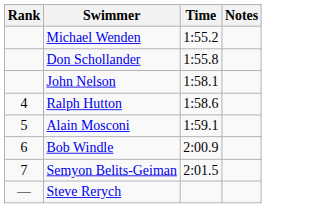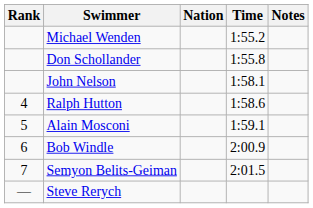+ column: Nation
